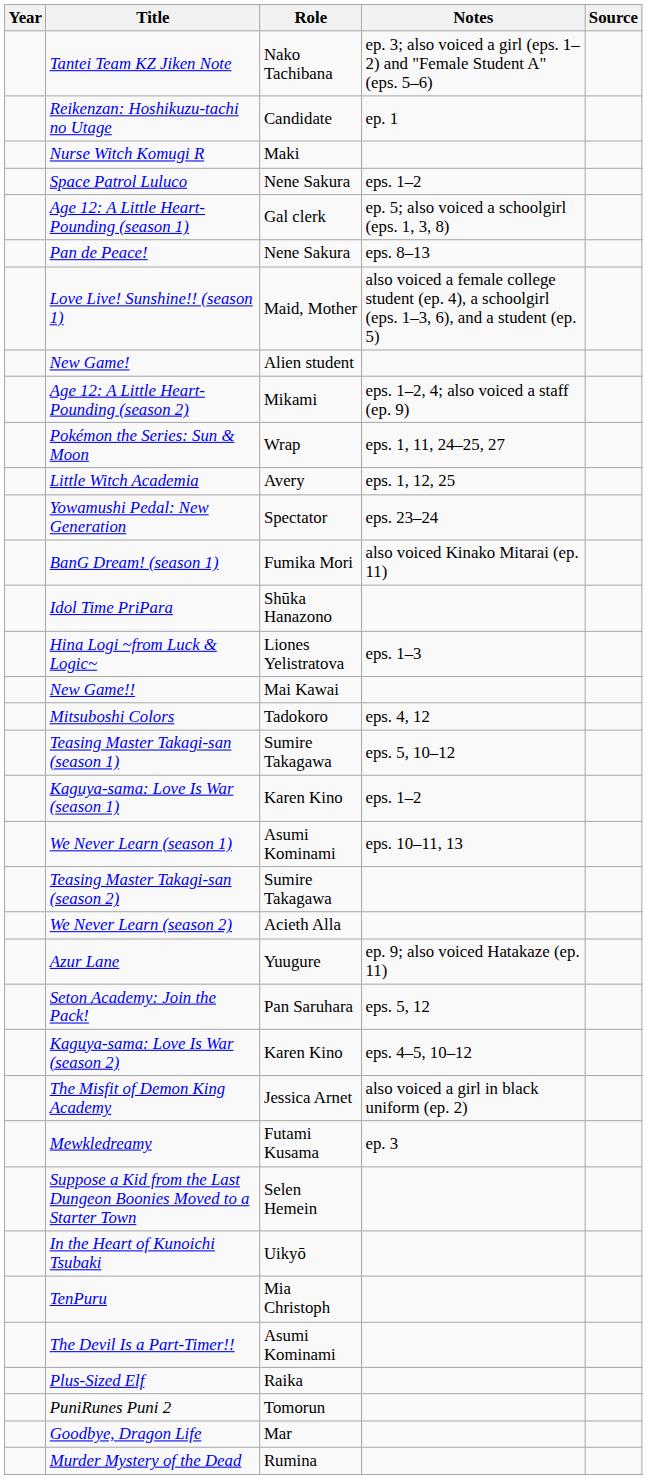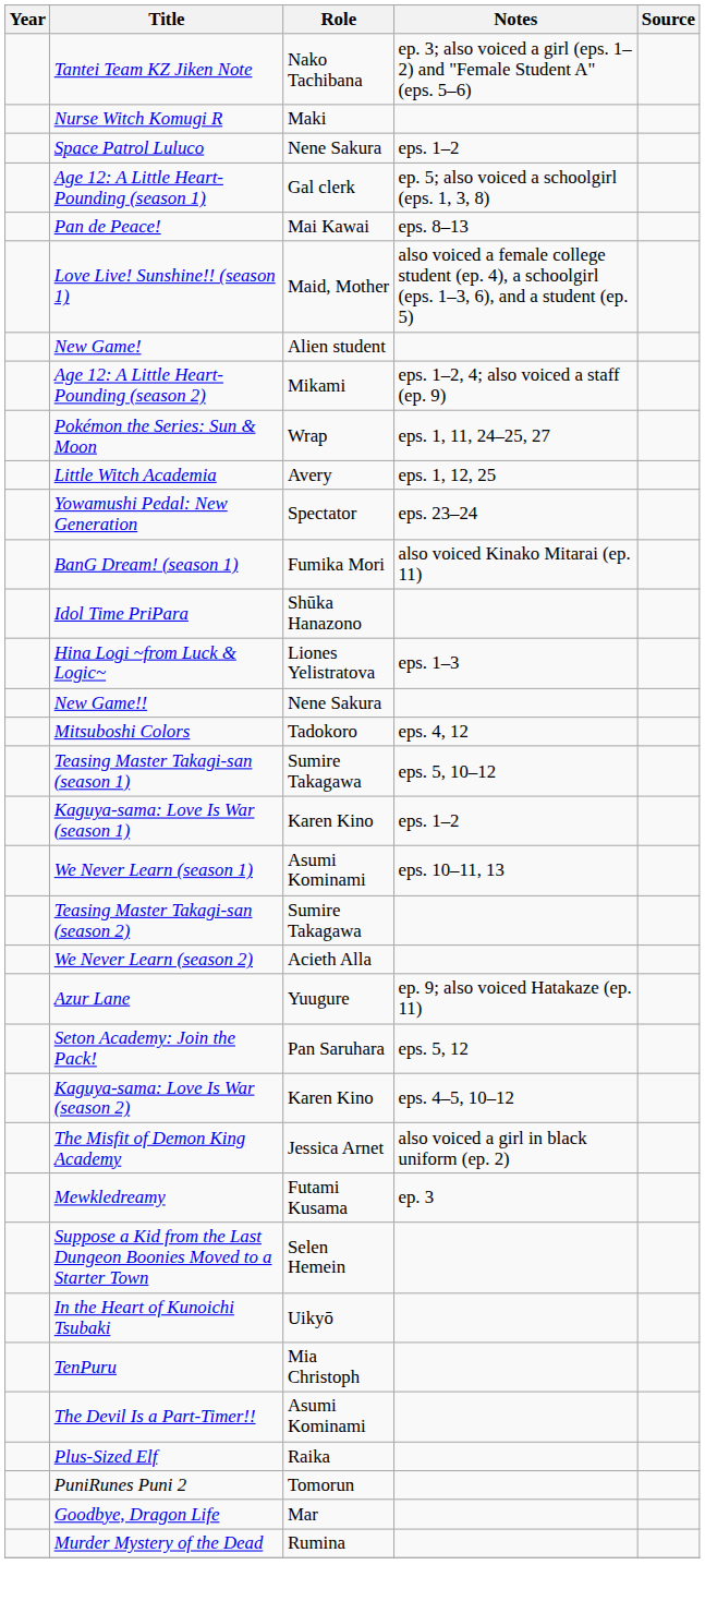- row: Reikenzan: Hoshikuzu-tachi no Utage | Candidate | ep. 1
Pan de Peace! | Role: Nene Sakura -> Mai Kawai
New Game!! | Role: Mai Kawai -> Nene Sakura
